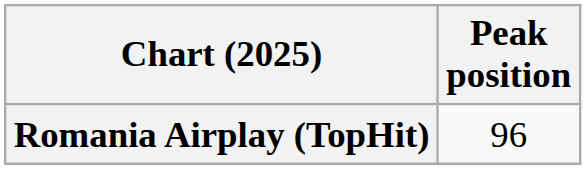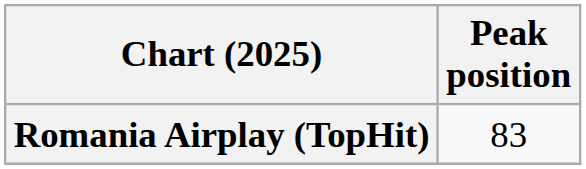Romania Airplay (TopHit) | Peak position: 96 -> 83
